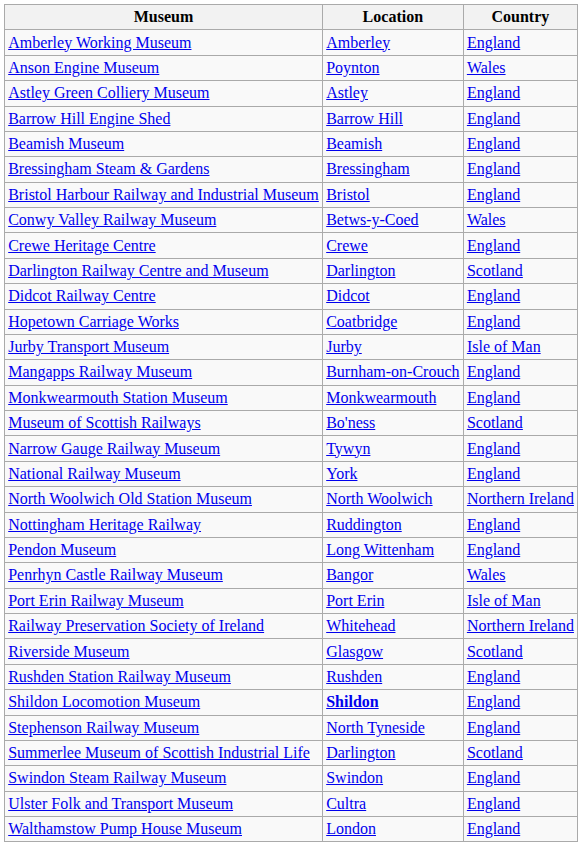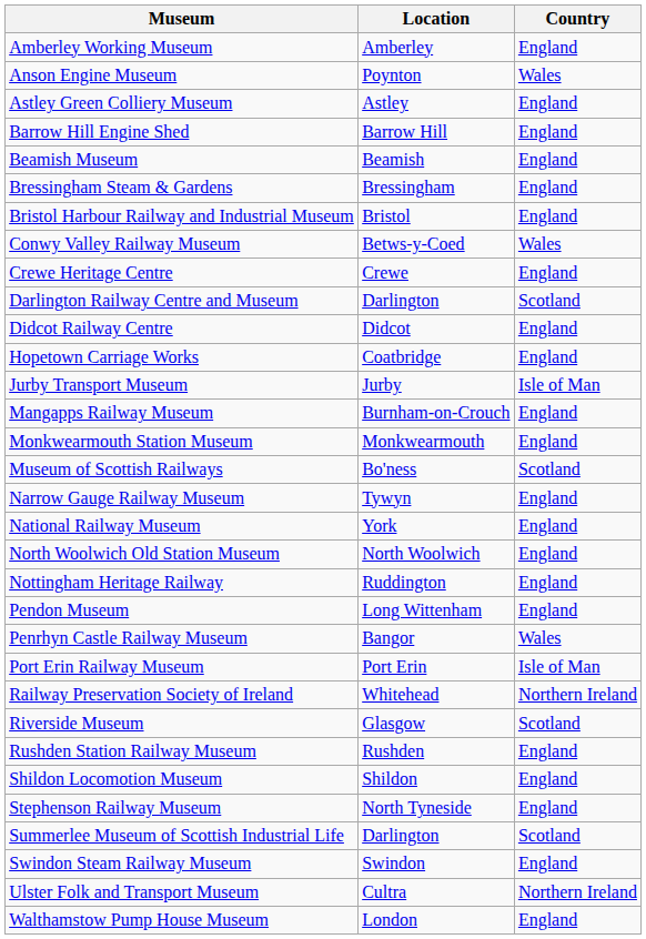North Woolwich Old Station Museum | Country: Northern Ireland -> England
Shildon Locomotion Museum | Location: bold -> normal
Ulster Folk and Transport Museum | Country: England -> Northern Ireland
